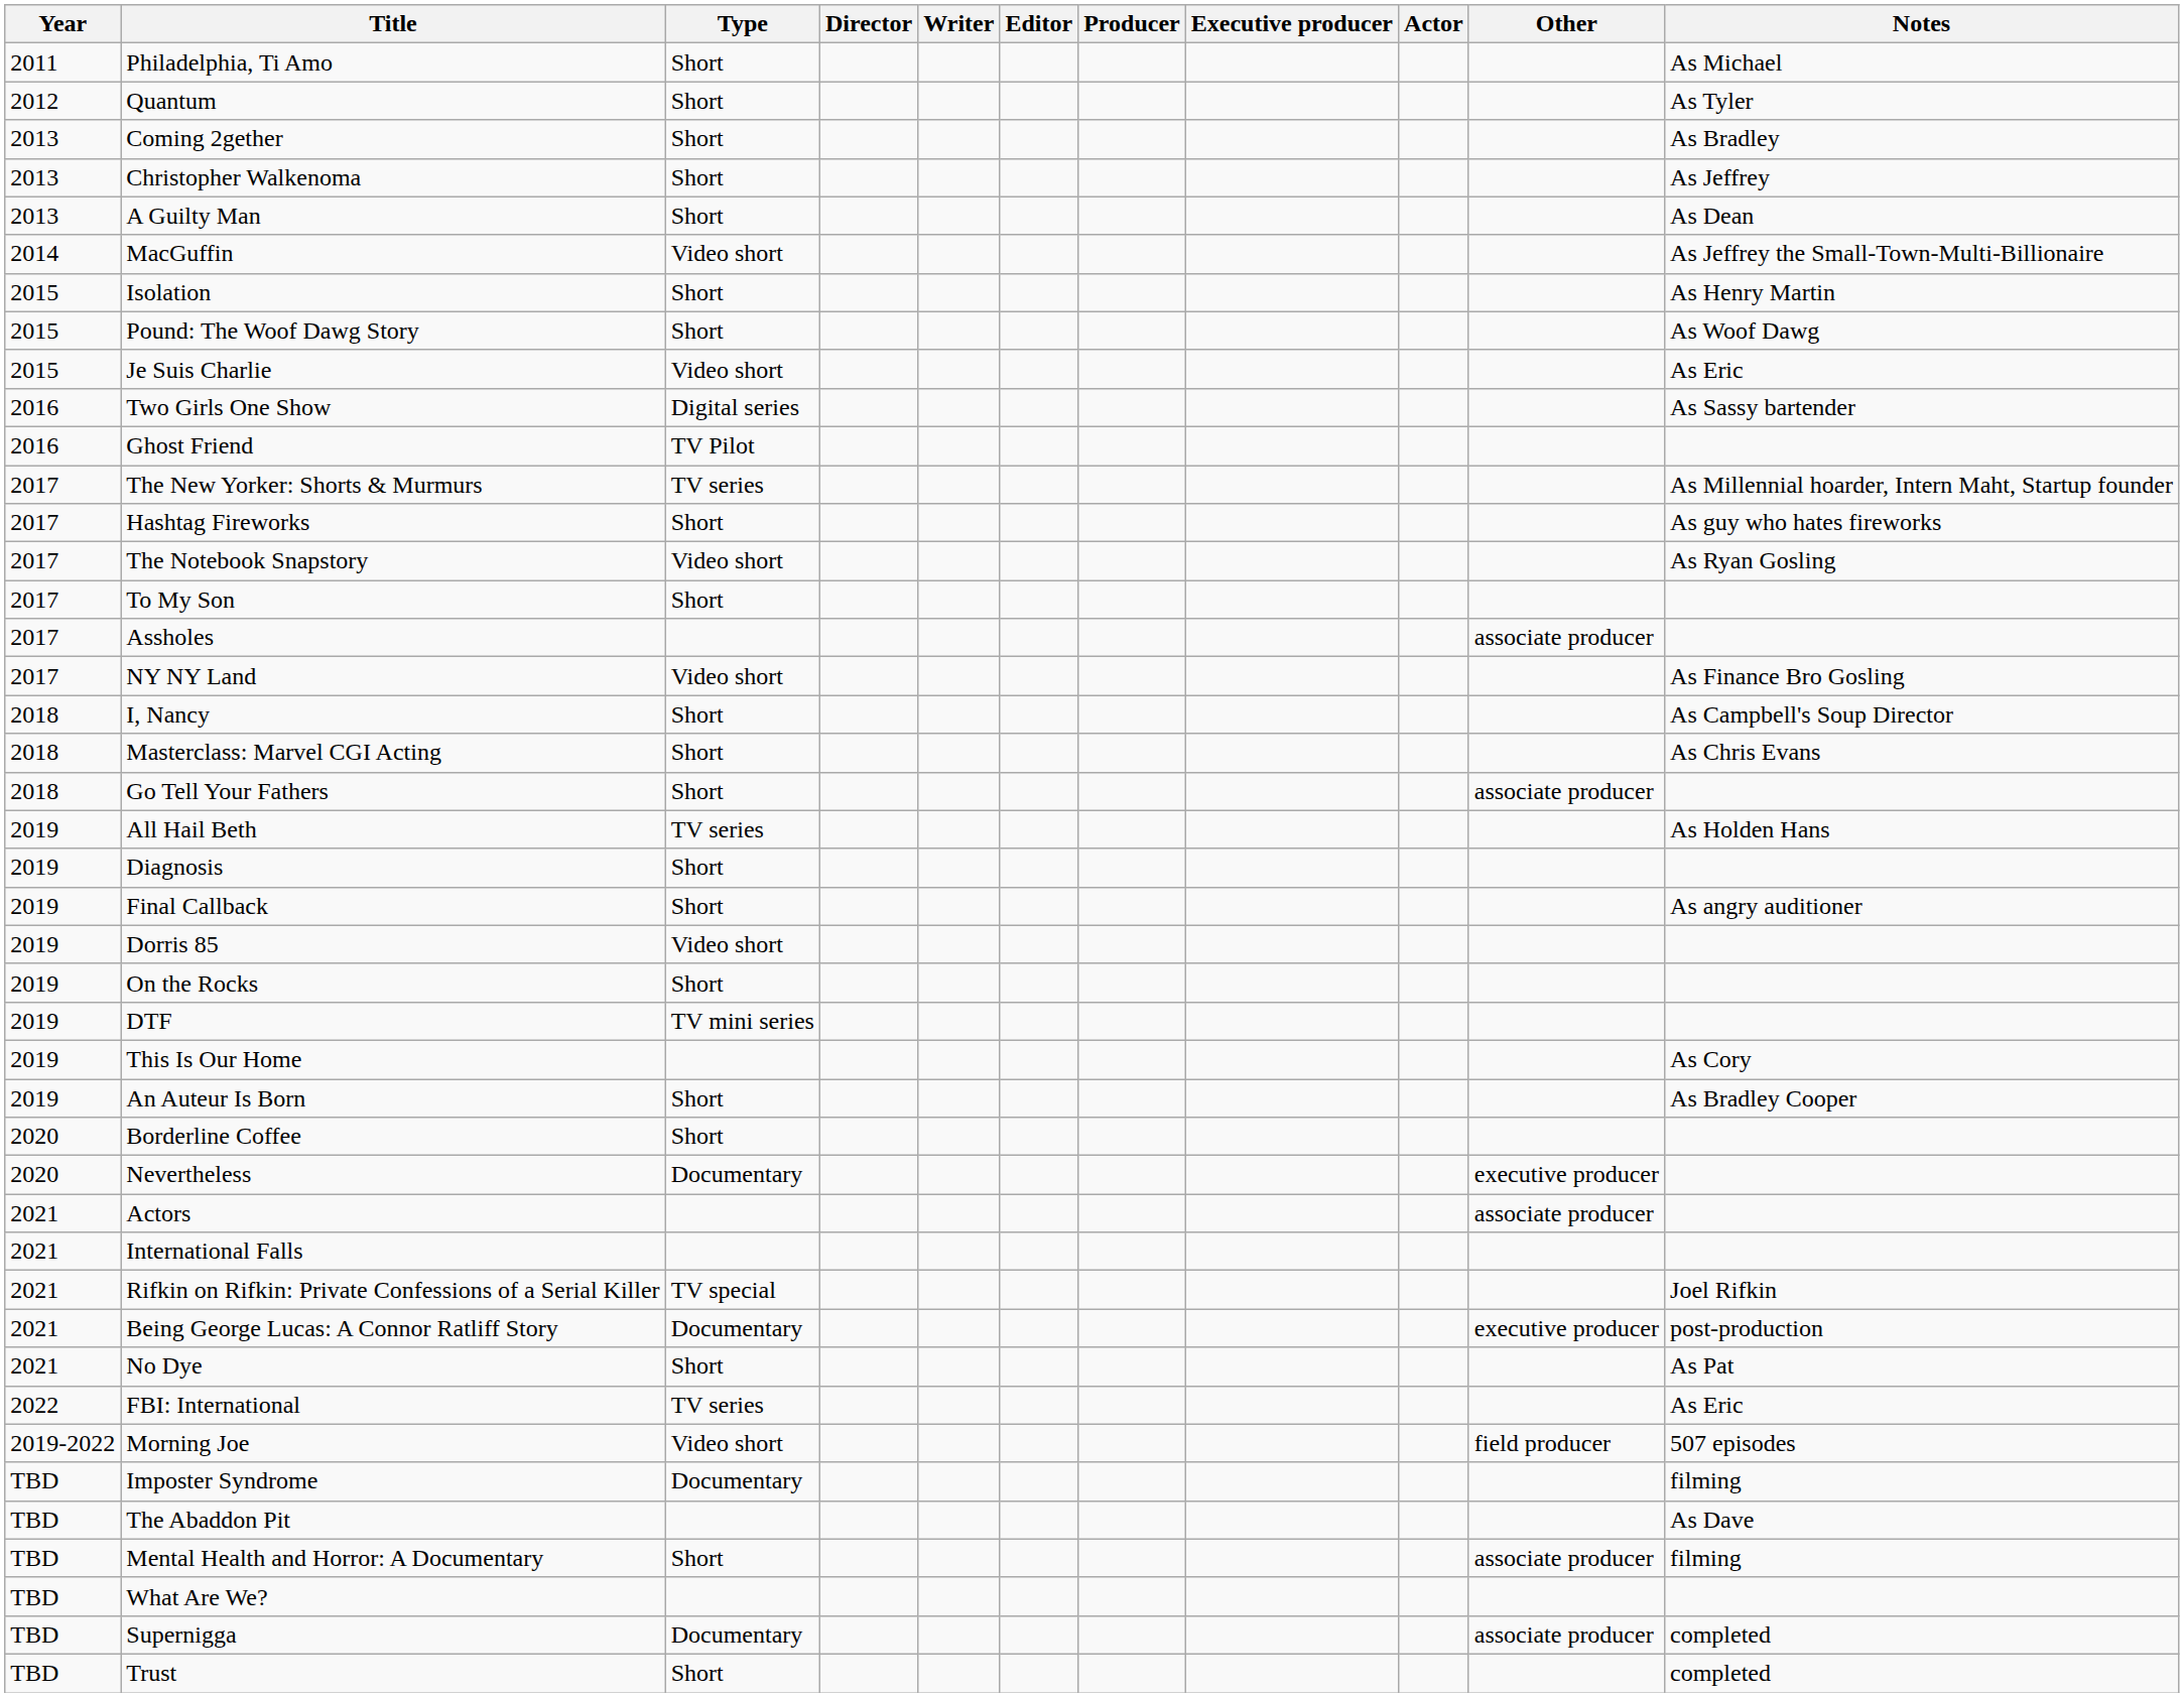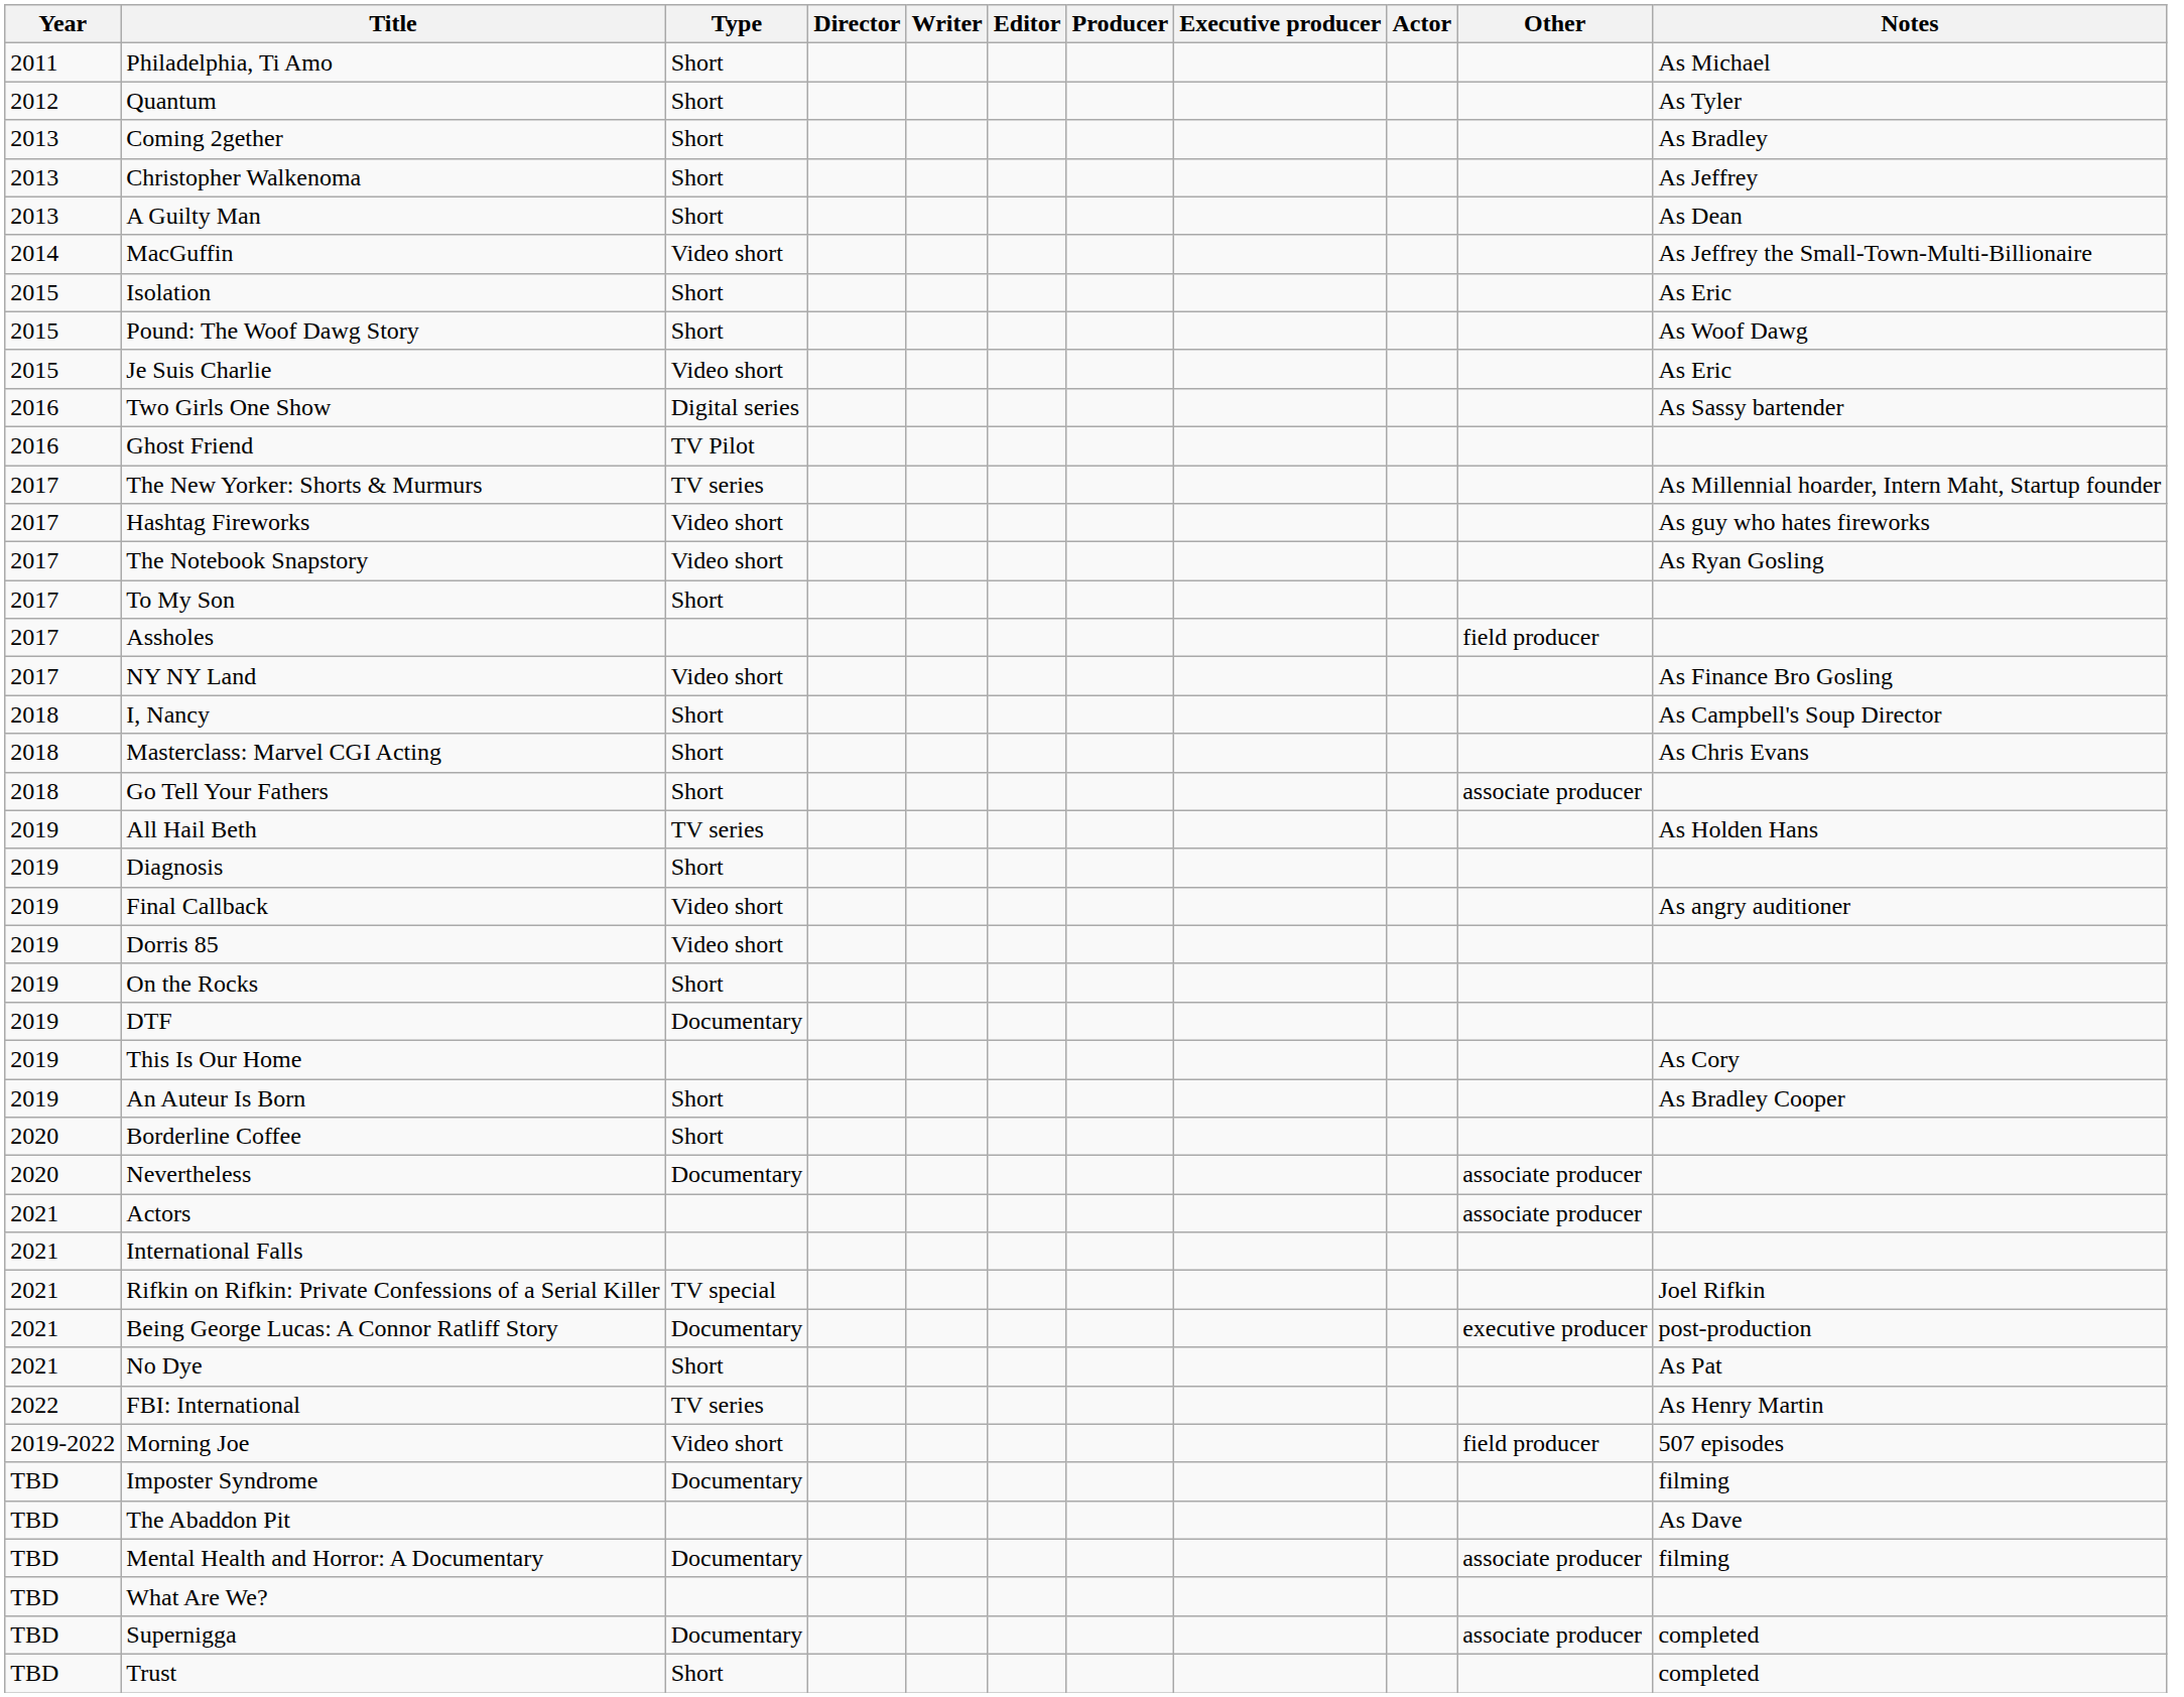Isolation | Notes: As Henry Martin -> As Eric
Hashtag Fireworks | Type: Short -> Video short
Assholes | Other: associate producer -> field producer
Final Callback | Type: Short -> Video short
DTF | Type: TV mini series -> Documentary
Nevertheless | Other: executive producer -> associate producer
FBI: International | Notes: As Eric -> As Henry Martin
Mental Health and Horror: A Documentary | Type: Short -> Documentary
